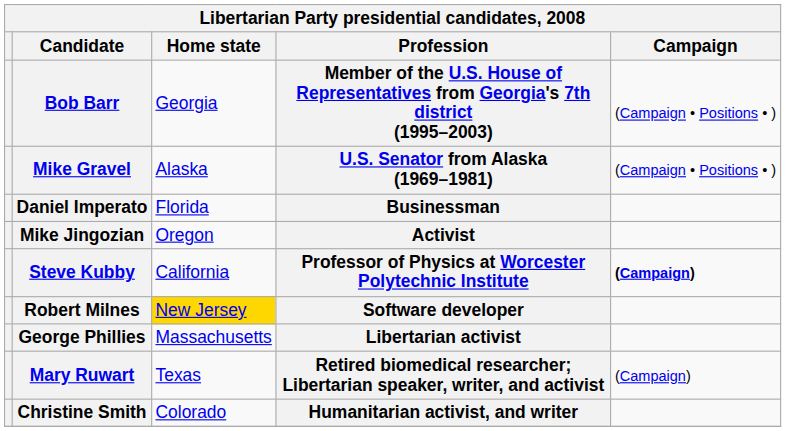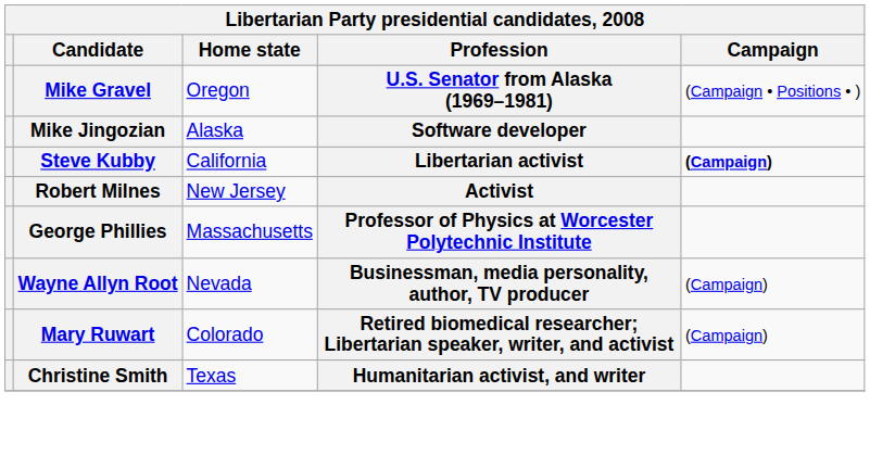- row: Bob Barr | Georgia | Member of the U.S. House of Representatives from Georgia's 7th district (1995–2003) | (Campaign • Positions • )
Mike Gravel | Home state: Alaska -> Oregon
- row: Daniel Imperato | Florida | Businessman
Mike Jingozian | Home state: Oregon -> Alaska
Mike Jingozian | Profession: Activist -> Software developer
Steve Kubby | Profession: Professor of Physics at Worcester Polytechnic Institute -> Libertarian activist
Robert Milnes | Home state: gold background -> no background
Robert Milnes | Profession: Software developer -> Activist
George Phillies | Profession: Libertarian activist -> Professor of Physics at Worcester Polytechnic Institute
+ row: Wayne Allyn Root | Nevada | Businessman, media personality, author, TV producer | (Campaign)
Mary Ruwart | Home state: Texas -> Colorado
Christine Smith | Home state: Colorado -> Texas
